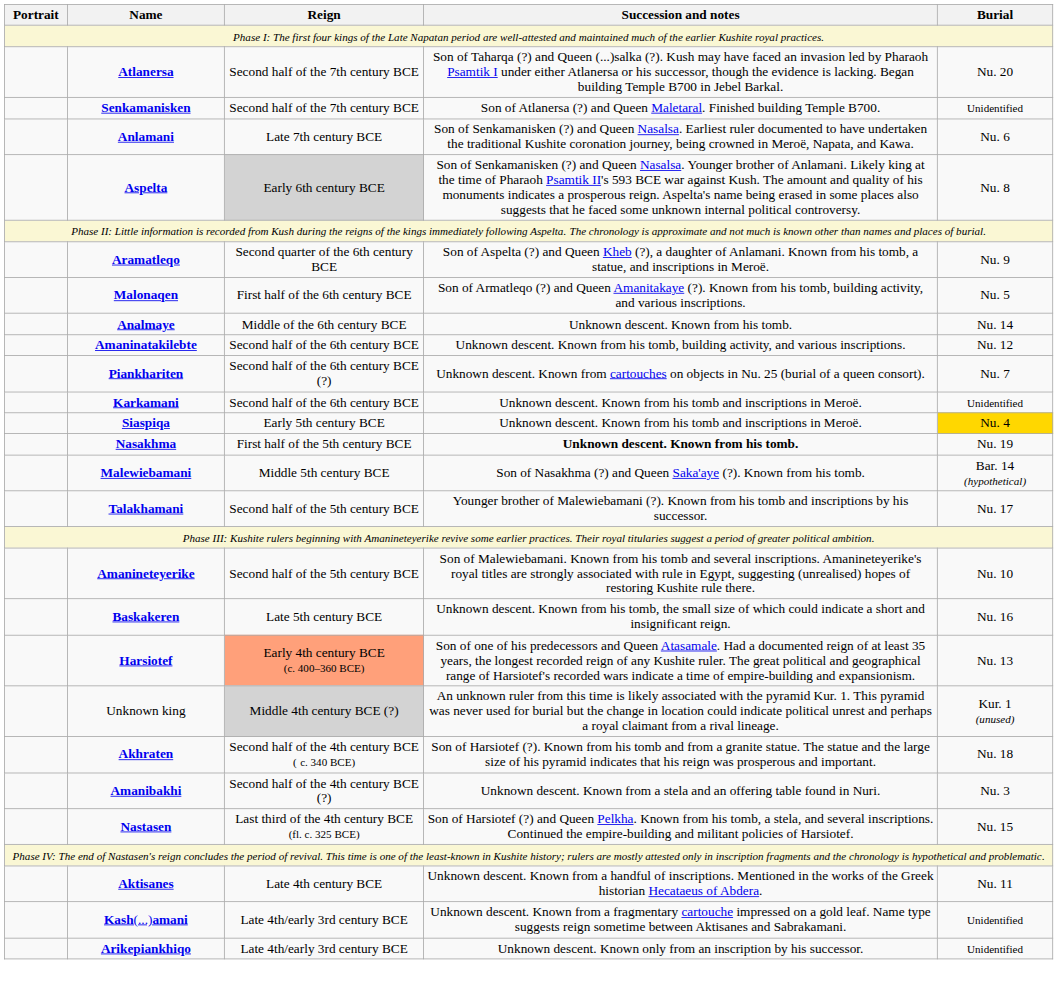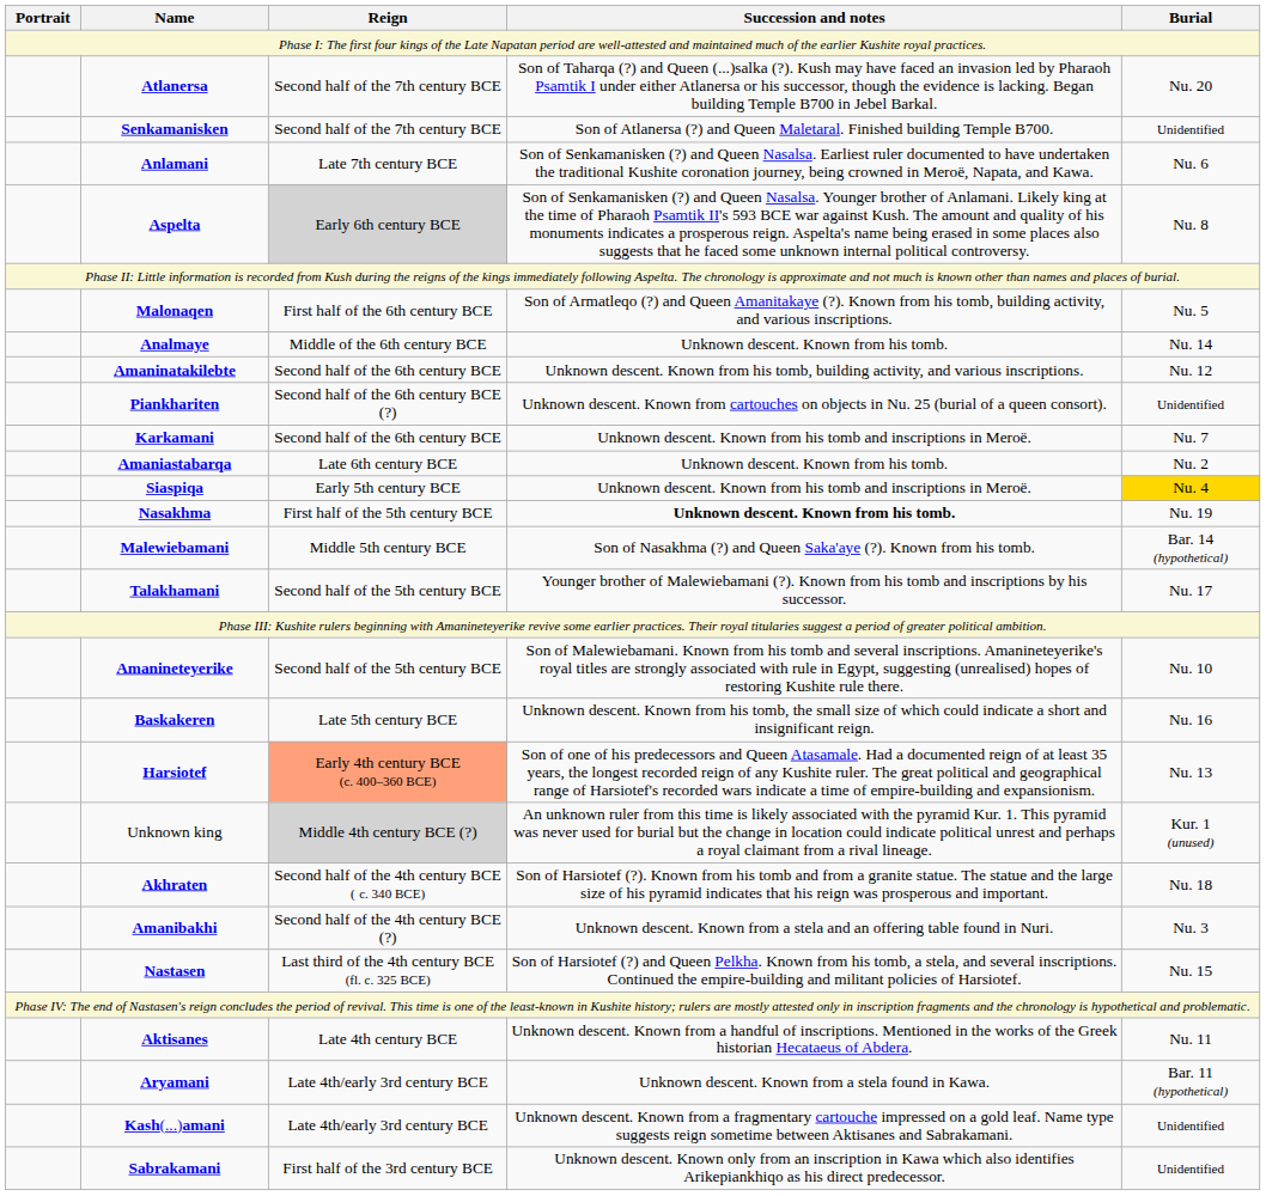- row: Aramatleqo | Second quarter of the 6th century BCE | Son of Aspelta (?) and Queen Kheb (?), a daughter of Anlamani. Known from his tomb, a statue, and inscriptions in Meroë. | Nu. 9
Piankhariten | Burial: Nu. 7 -> Unidentified
Karkamani | Burial: Unidentified -> Nu. 7
+ row: Amaniastabarqa | Late 6th century BCE | Unknown descent. Known from his tomb. | Nu. 2
+ row: Aryamani | Late 4th/early 3rd century BCE | Unknown descent. Known from a stela found in Kawa. | Bar. 11 (hypothetical)
- row: Arikepiankhiqo | Late 4th/early 3rd century BCE | Unknown descent. Known only from an inscription by his successor. | Unidentified
+ row: Sabrakamani | First half of the 3rd century BCE | Unknown descent. Known only from an inscription in Kawa which also identifies Arikepiankhiqo as his direct predecessor. | Unidentified
